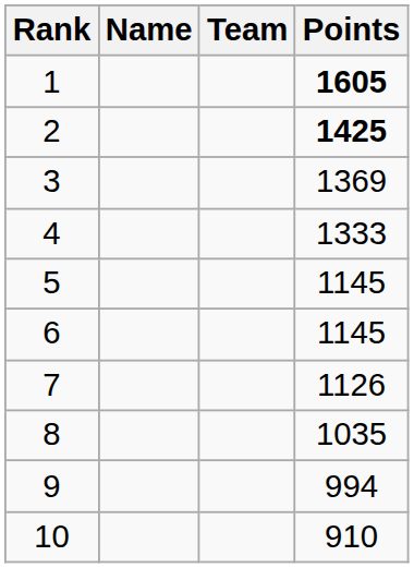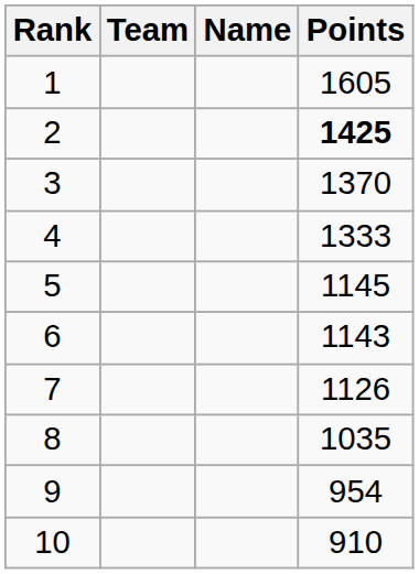columns swapped: Name <-> Team
1 | Points: bold -> normal
3 | Points: 1369 -> 1370
6 | Points: 1145 -> 1143
9 | Points: 994 -> 954
